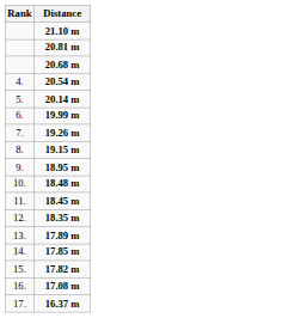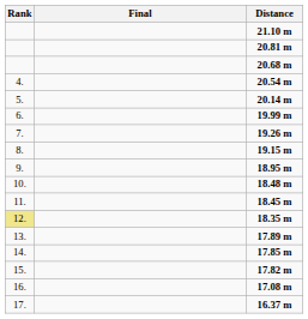+ column: Final
18.35 m | Rank: no background -> khaki background
